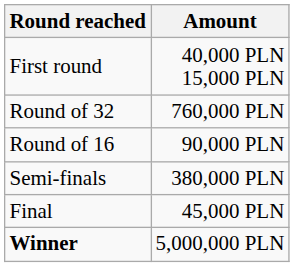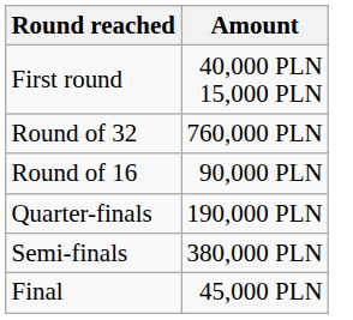+ row: Quarter-finals | 190,000 PLN
- row: Winner | 5,000,000 PLN
